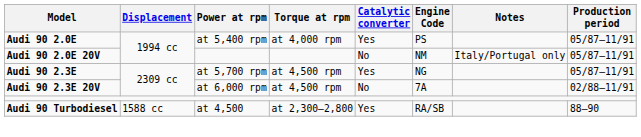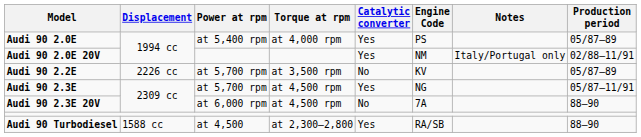Audi 90 2.0E | Production period: 05/87–11/91 -> 05/87–89
Audi 90 2.0E 20V | Catalytic converter: No -> Yes
Audi 90 2.0E 20V | Production period: 05/87–11/91 -> 02/88–11/91
+ row: Audi 90 2.2E | 2226 cc | at 5,700 rpm | at 3,500 rpm | No | KV | 05/87–89
Audi 90 2.3E 20V | Production period: 02/88–11/91 -> 88–90
